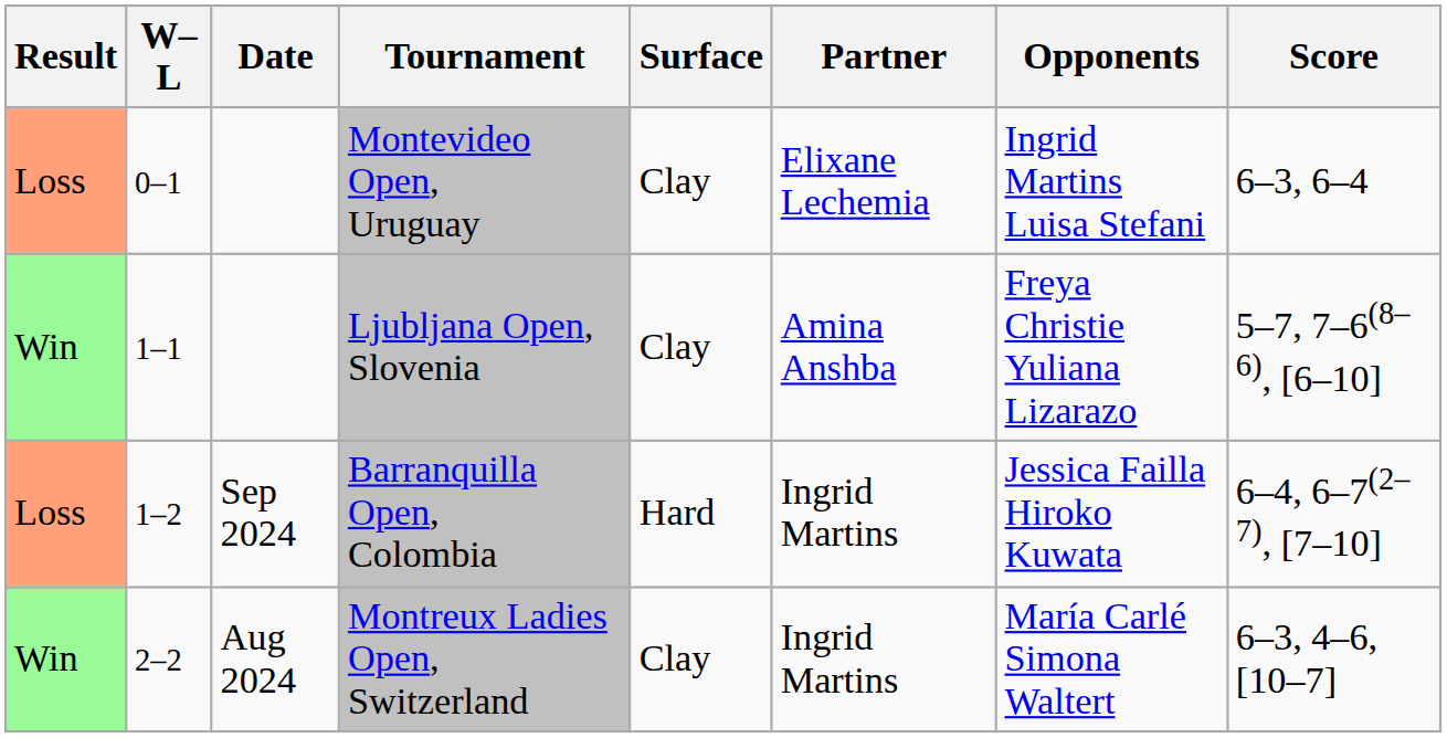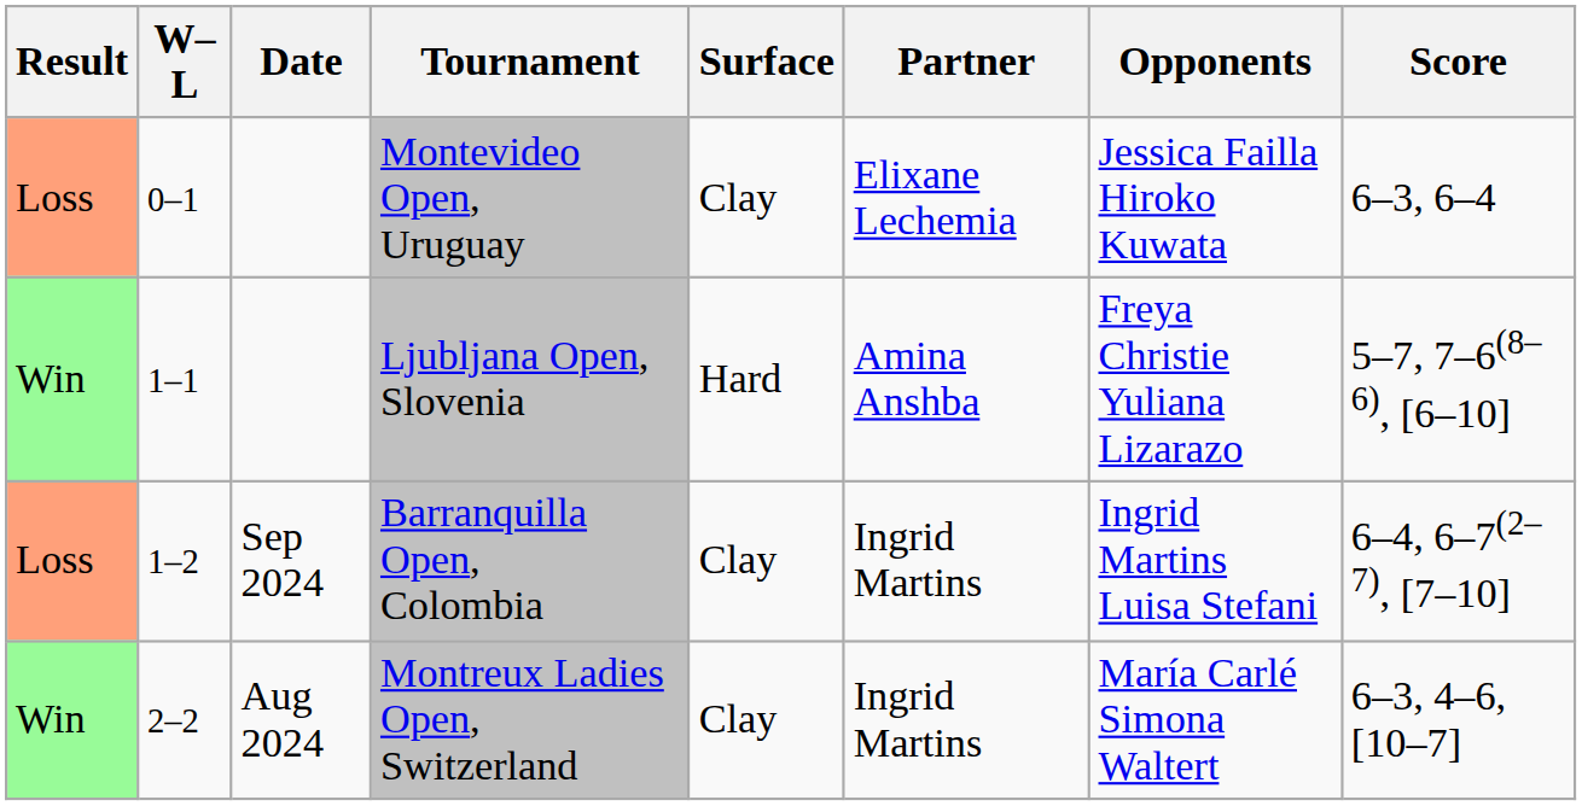Montevideo Open, Uruguay | Opponents: Ingrid Martins Luisa Stefani -> Jessica Failla Hiroko Kuwata
Ljubljana Open, Slovenia | Surface: Clay -> Hard
Barranquilla Open, Colombia | Surface: Hard -> Clay
Barranquilla Open, Colombia | Opponents: Jessica Failla Hiroko Kuwata -> Ingrid Martins Luisa Stefani
